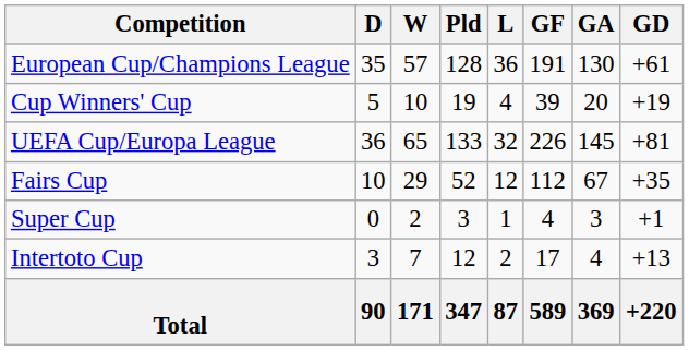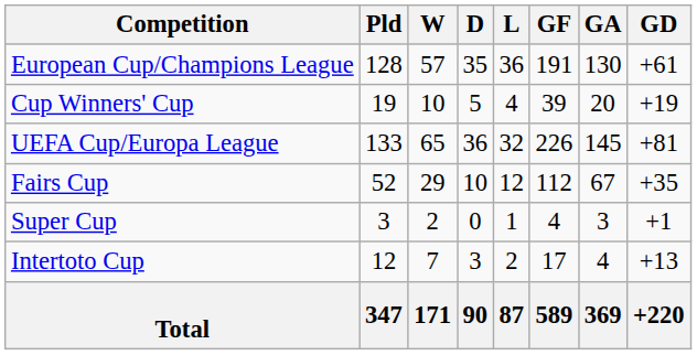columns swapped: Pld <-> D
